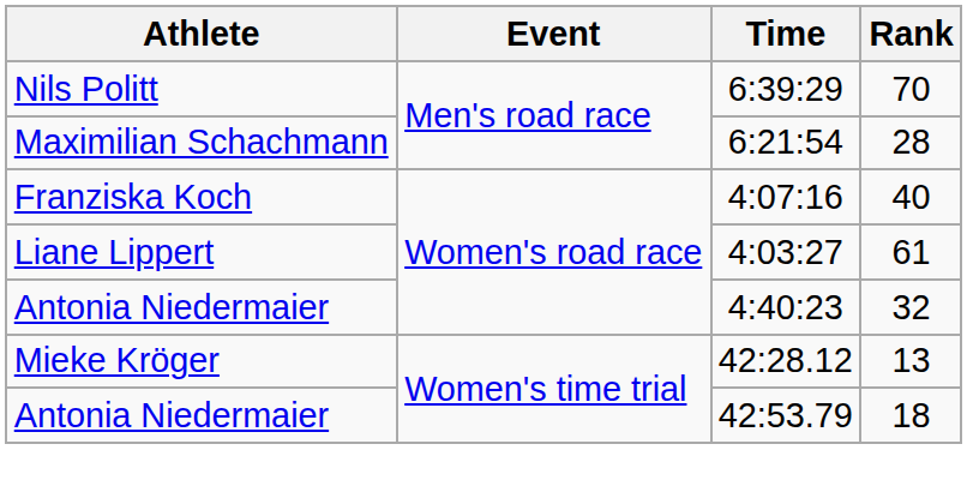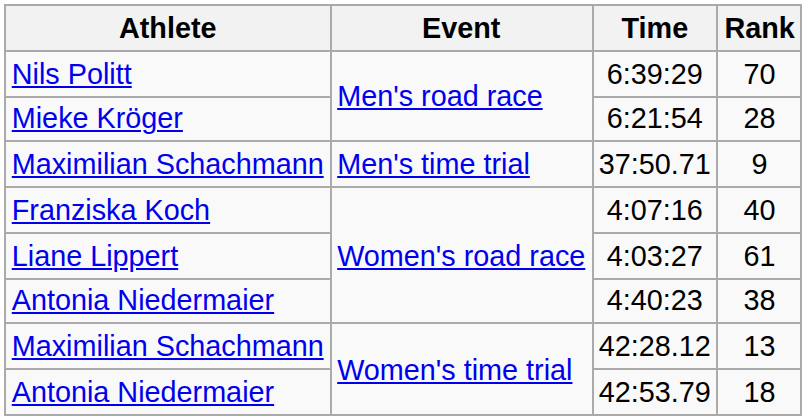6:21:54 | Athlete: Maximilian Schachmann -> Mieke Kröger
+ row: Maximilian Schachmann | Men's time trial | 37:50.71 | 9
4:40:23 | Rank: 32 -> 38
42:28.12 | Athlete: Mieke Kröger -> Maximilian Schachmann
